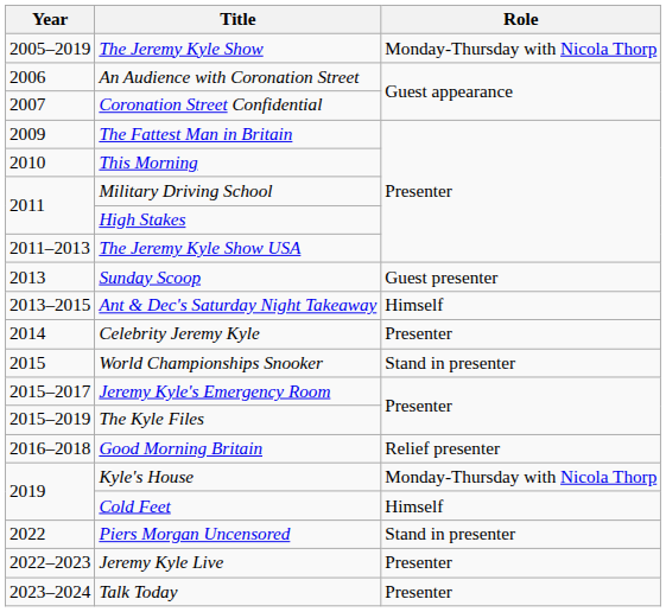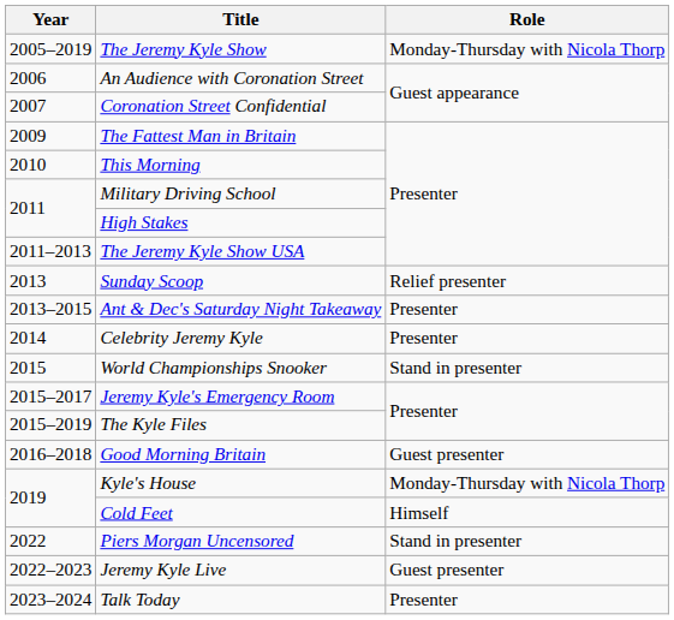Sunday Scoop | Role: Guest presenter -> Relief presenter
Ant & Dec's Saturday Night Takeaway | Role: Himself -> Presenter
Good Morning Britain | Role: Relief presenter -> Guest presenter
Jeremy Kyle Live | Role: Presenter -> Guest presenter
